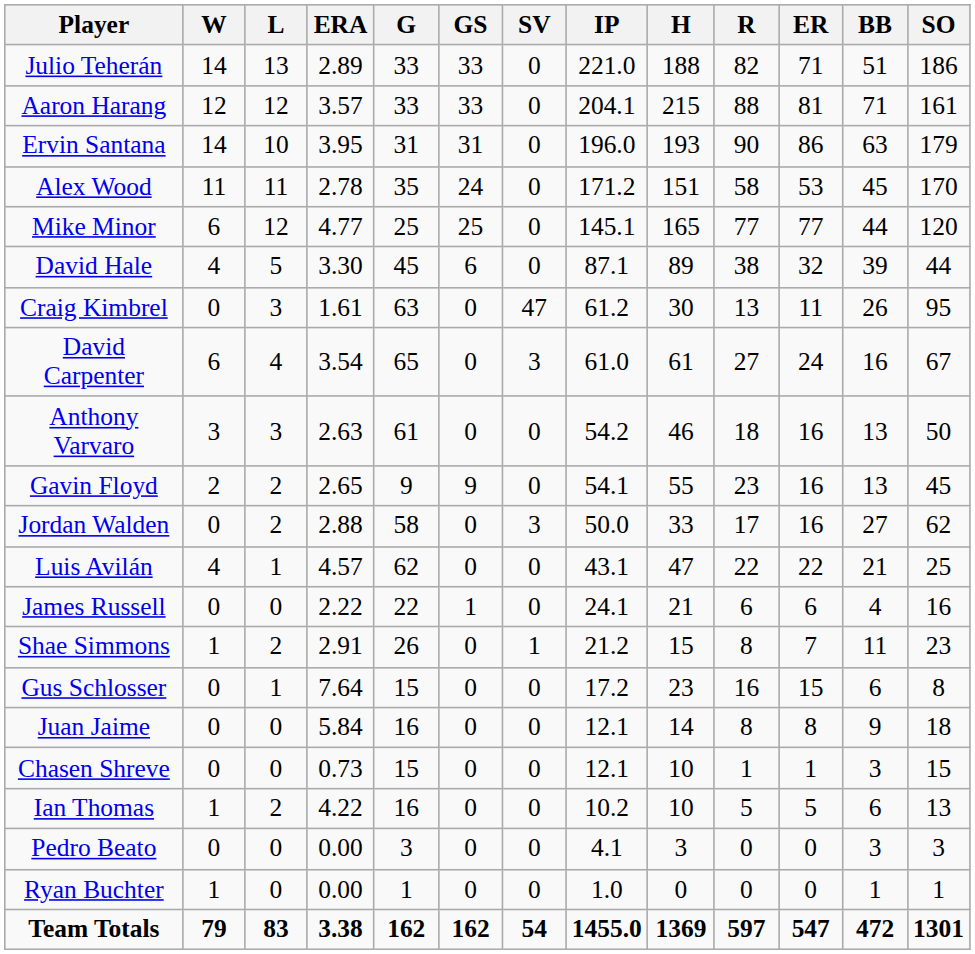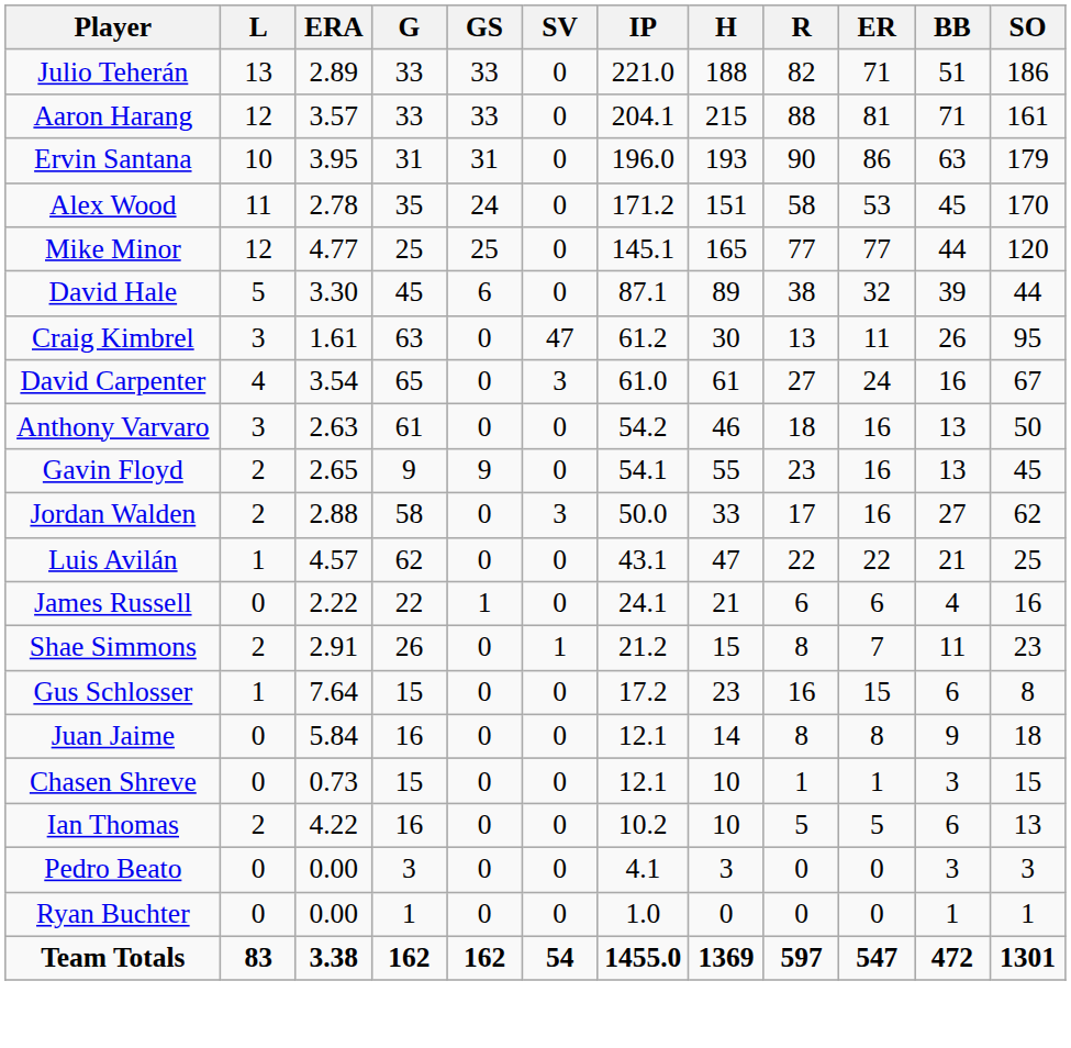- column: W | 14 | 12 | 14 | 11 | 6 | 4 | 0 | 6 | 3 | 2 | 0 | 4 | 0 | 1 | 0 | 0 | 0 | 1 | 0 | 1 | 79
